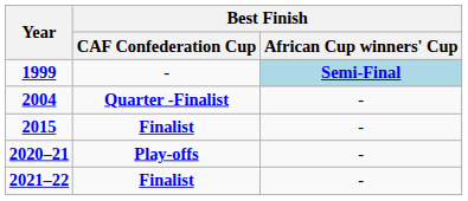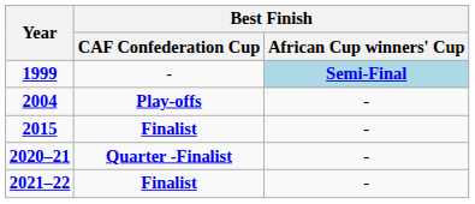2004 | Best Finish / CAF Confederation Cup: Quarter -Finalist -> Play-offs
2020–21 | Best Finish / CAF Confederation Cup: Play-offs -> Quarter -Finalist
